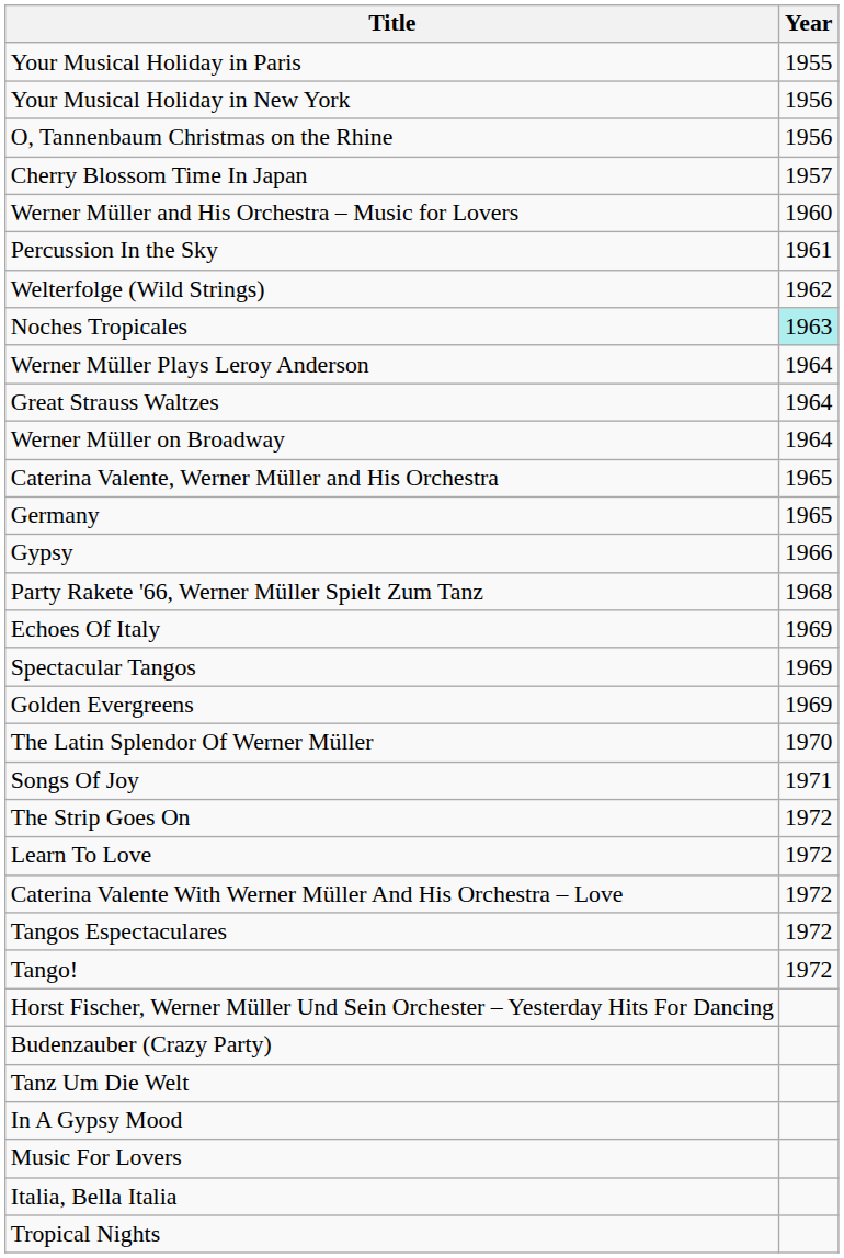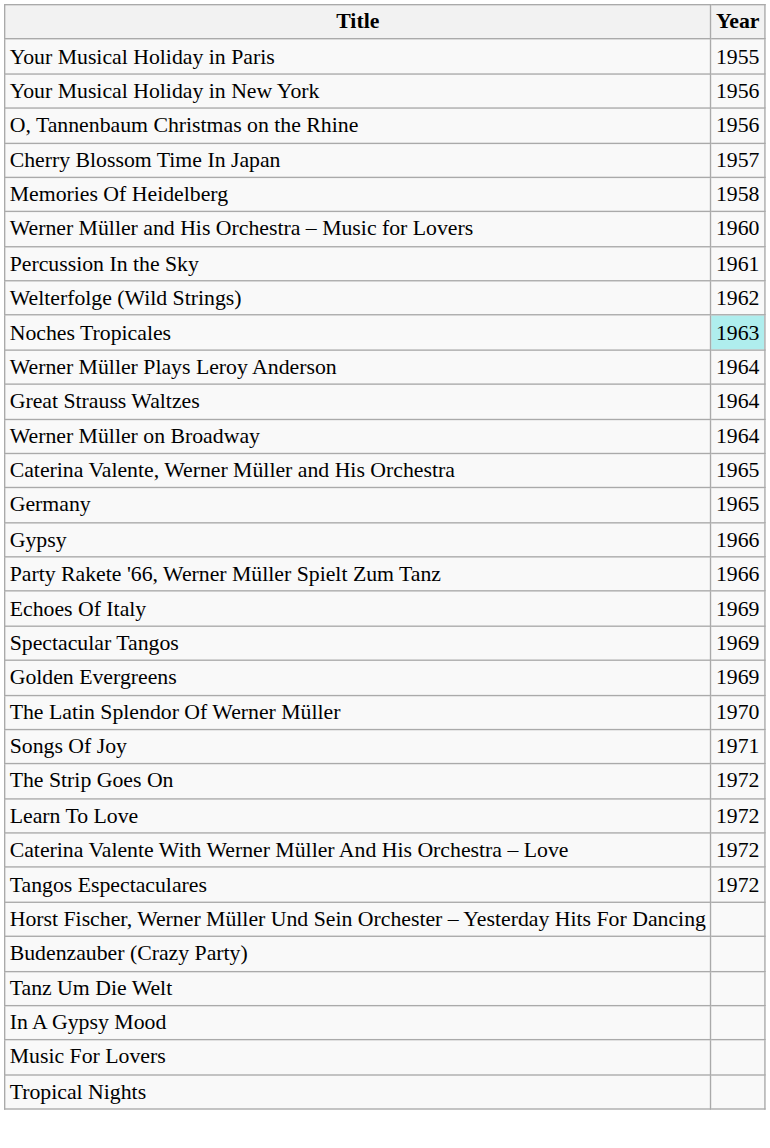+ row: Memories Of Heidelberg | 1958
Party Rakete '66, Werner Müller Spielt Zum Tanz | Year: 1968 -> 1966
- row: Tango! | 1972
- row: Italia, Bella Italia
